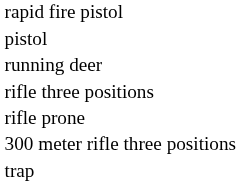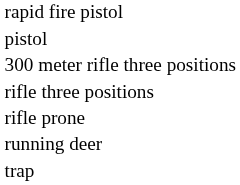rows swapped: 300 meter rifle three positions <-> running deer
